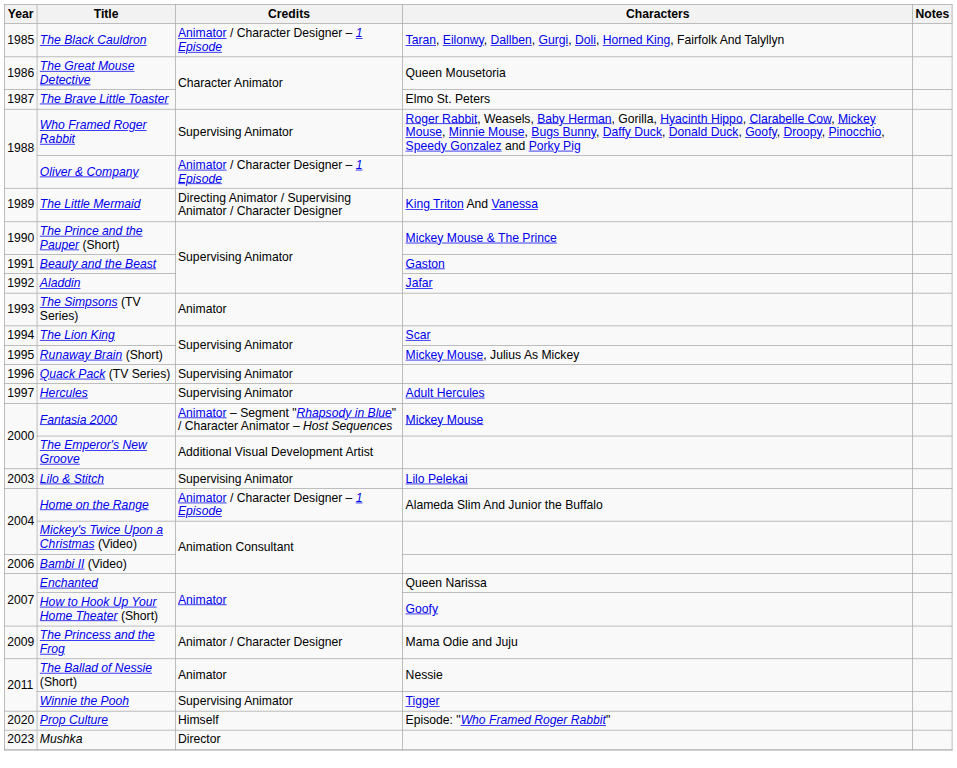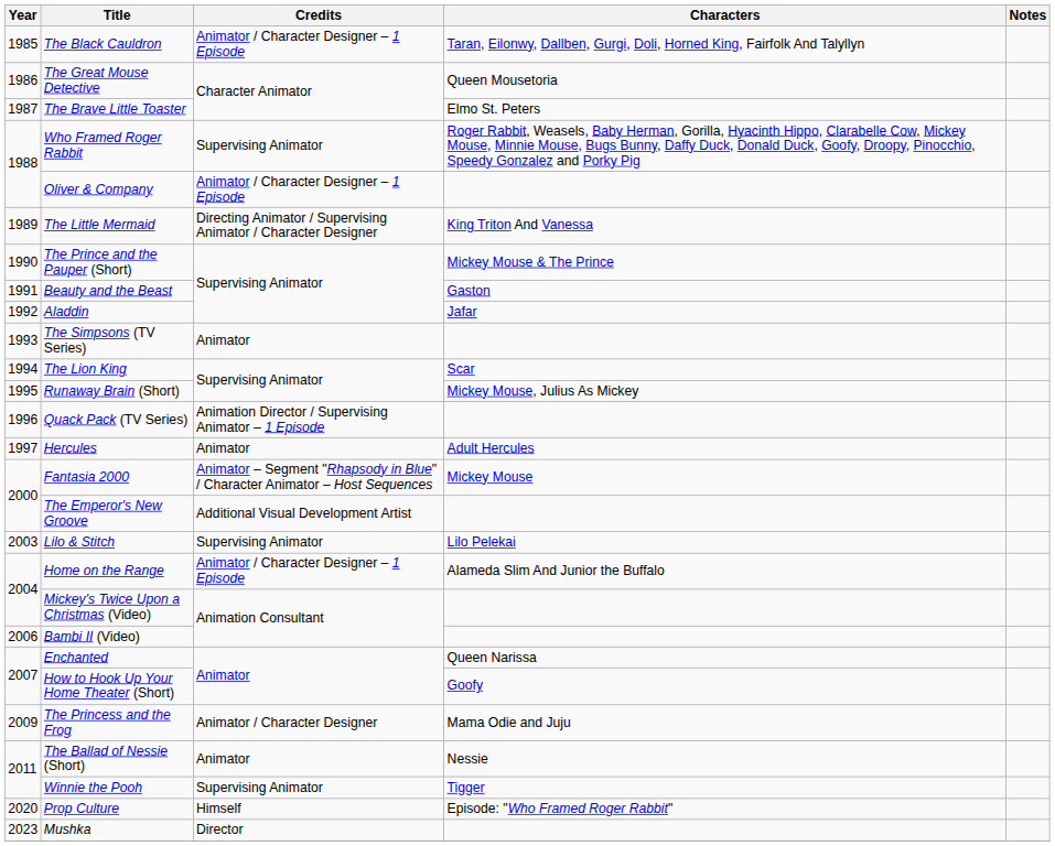Quack Pack (TV Series) | Credits: Supervising Animator -> Animation Director / Supervising Animator – 1 Episode
Hercules | Credits: Supervising Animator -> Animator
